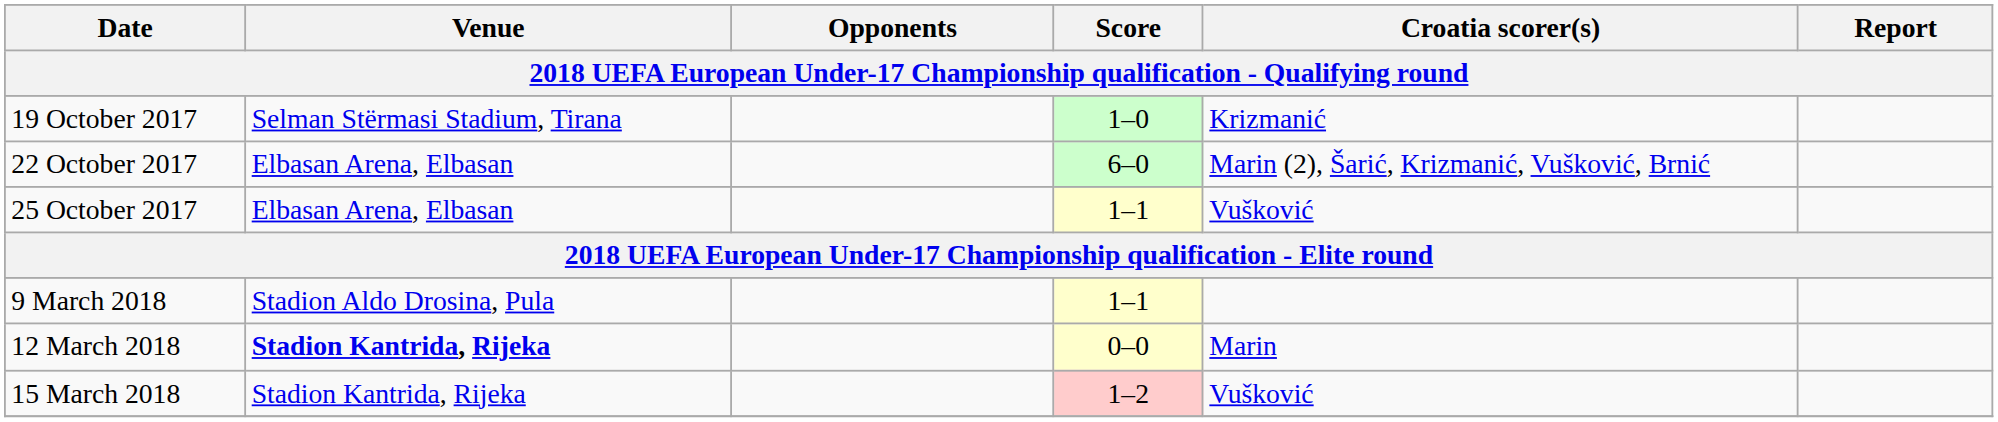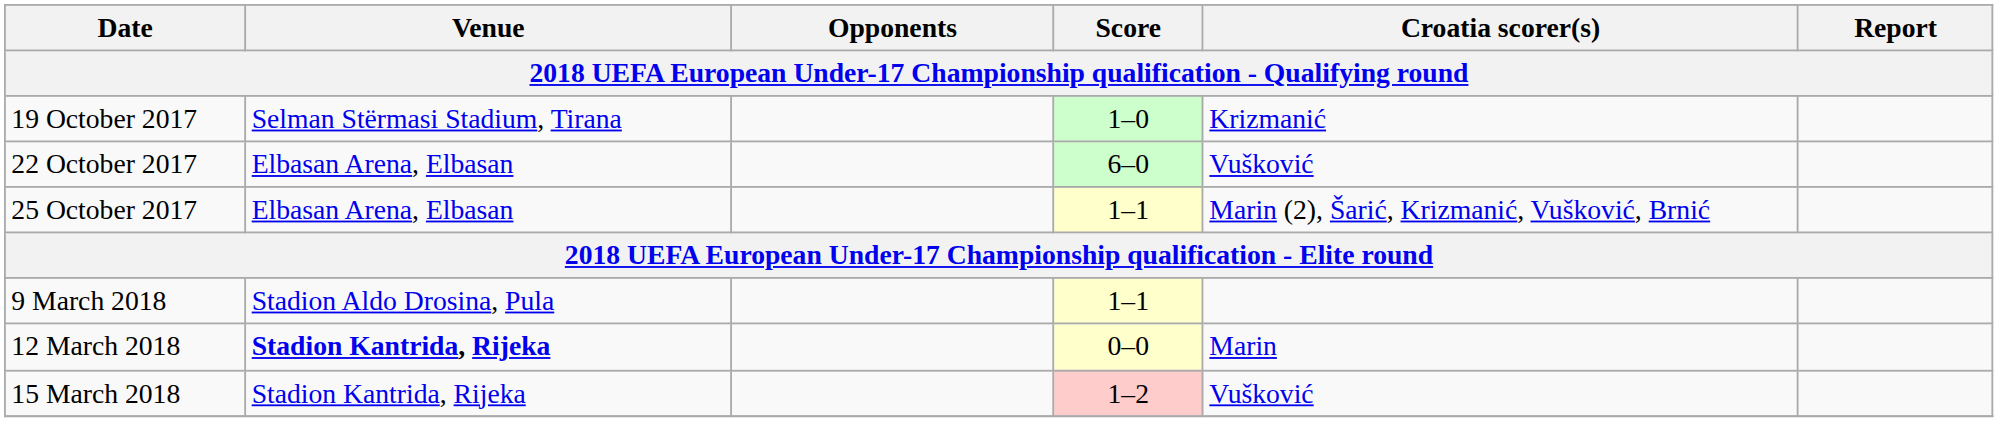22 October 2017 | Croatia scorer(s): Marin (2), Šarić, Krizmanić, Vušković, Brnić -> Vušković
25 October 2017 | Croatia scorer(s): Vušković -> Marin (2), Šarić, Krizmanić, Vušković, Brnić
